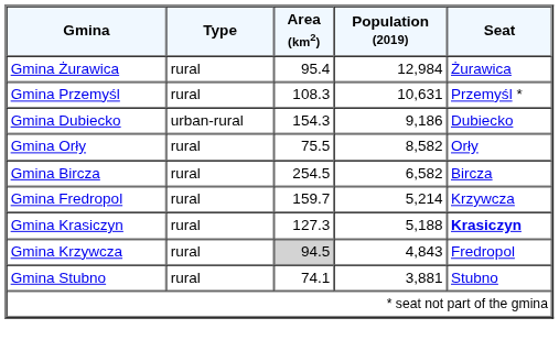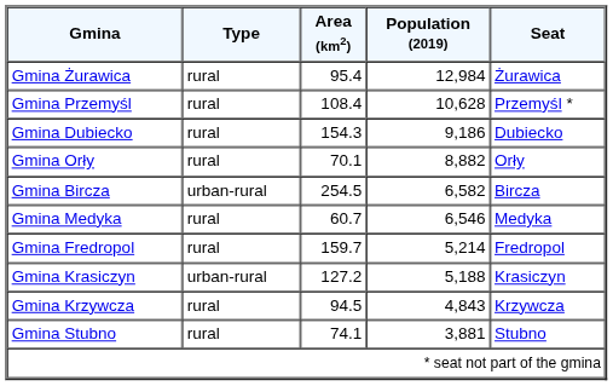Gmina Przemyśl | Area (km2): 108.3 -> 108.4
Gmina Przemyśl | Population (2019): 10,631 -> 10,628
Gmina Dubiecko | Type: urban-rural -> rural
Gmina Orły | Area (km2): 75.5 -> 70.1
Gmina Orły | Population (2019): 8,582 -> 8,882
Gmina Bircza | Type: rural -> urban-rural
+ row: Gmina Medyka | rural | 60.7 | 6,546 | Medyka
Gmina Fredropol | Seat: Krzywcza -> Fredropol
Gmina Krasiczyn | Type: rural -> urban-rural
Gmina Krasiczyn | Area (km2): 127.3 -> 127.2
Gmina Krasiczyn | Seat: bold -> normal
Gmina Krzywcza | Area (km2): lightgrey background -> no background
Gmina Krzywcza | Seat: Fredropol -> Krzywcza
